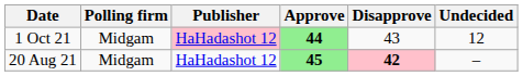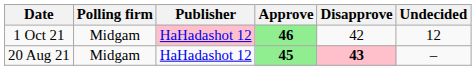1 Oct 21 | Approve: 44 -> 46
1 Oct 21 | Disapprove: 43 -> 42
20 Aug 21 | Disapprove: 42 -> 43
